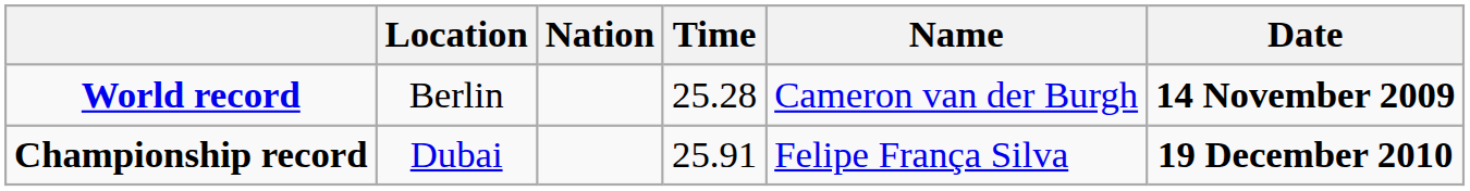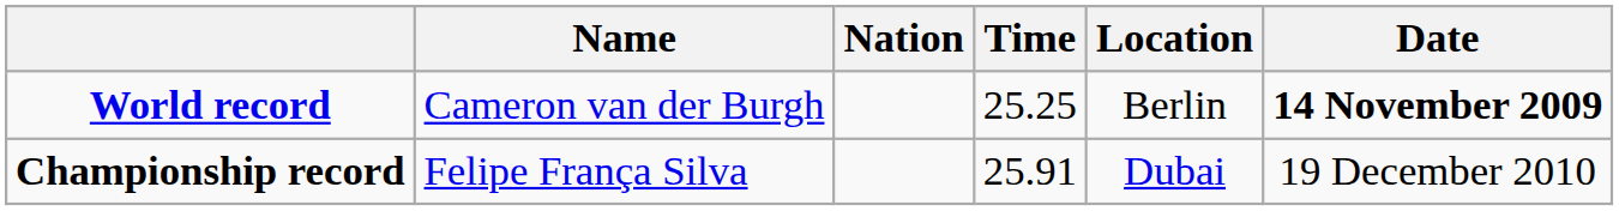columns swapped: Name <-> Location
World record | Time: 25.28 -> 25.25
Championship record | Date: bold -> normal
